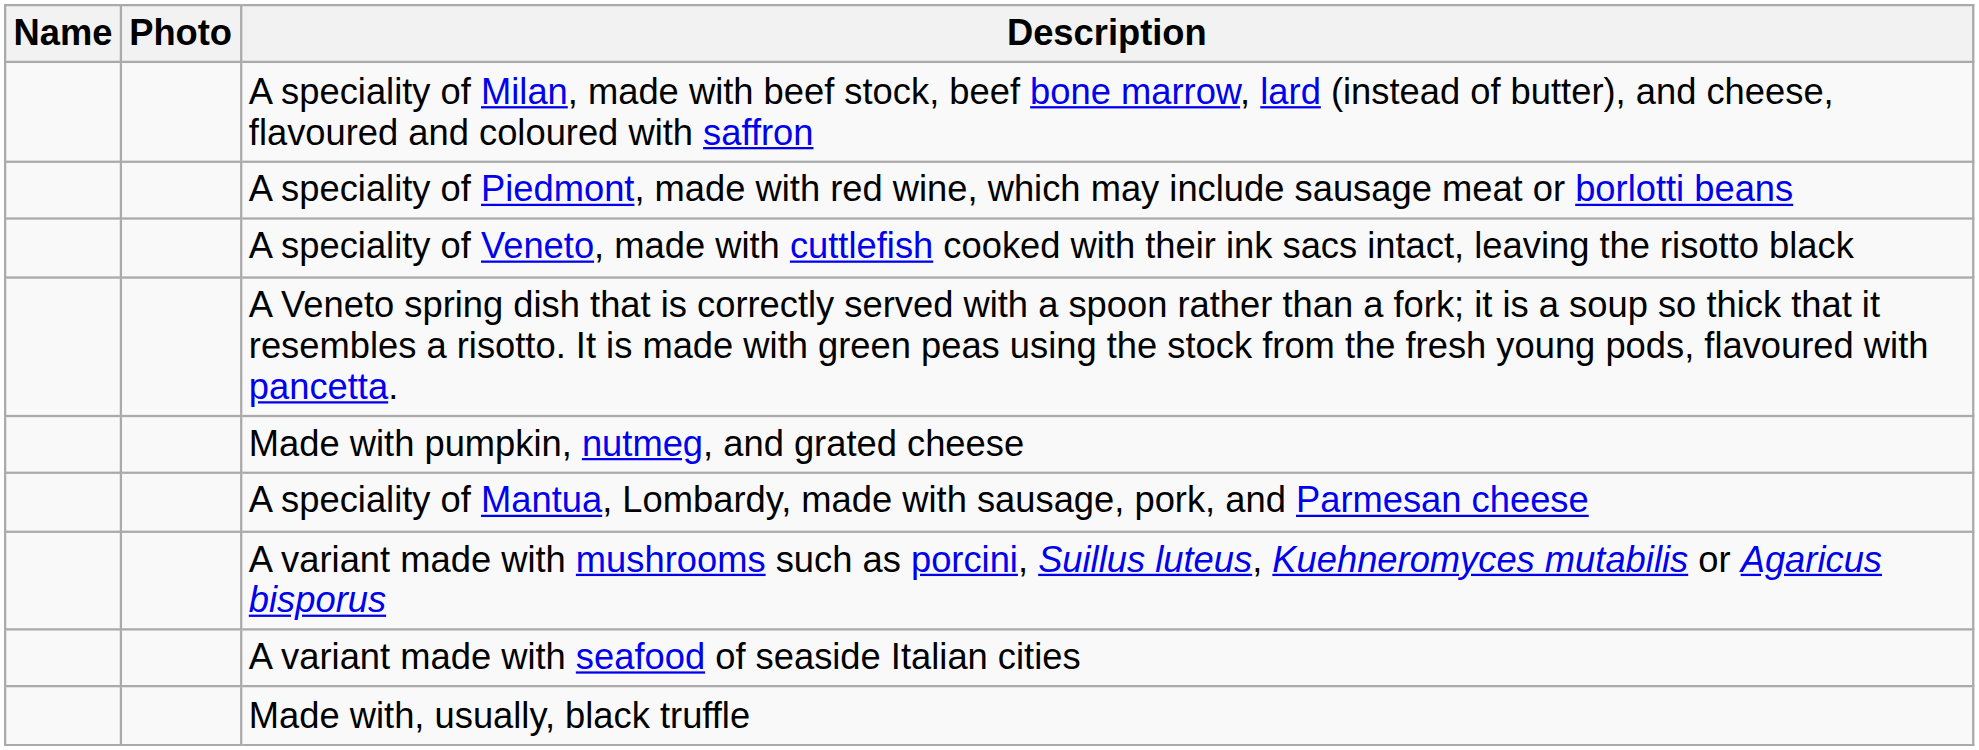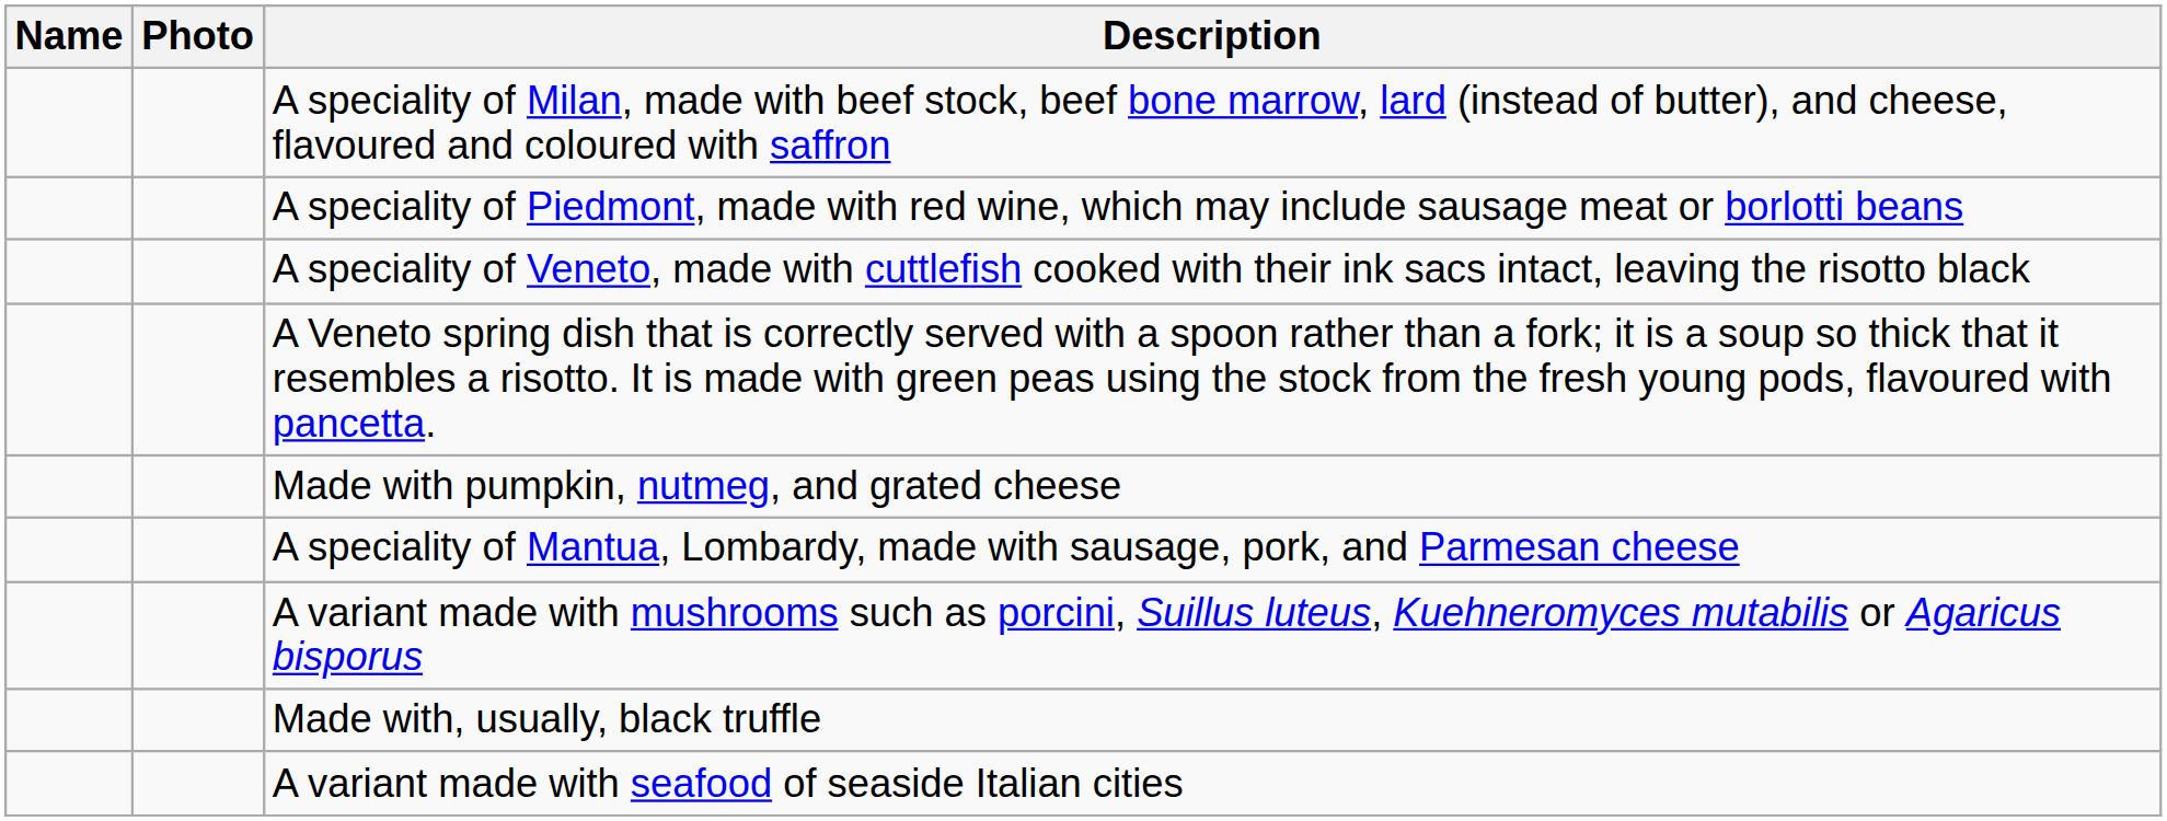rows swapped: A variant made with seafood of seaside Italian cities <-> Made with, usually, black truffle
